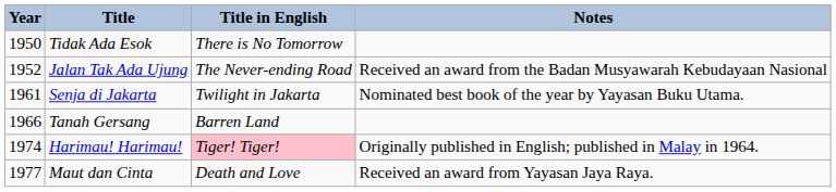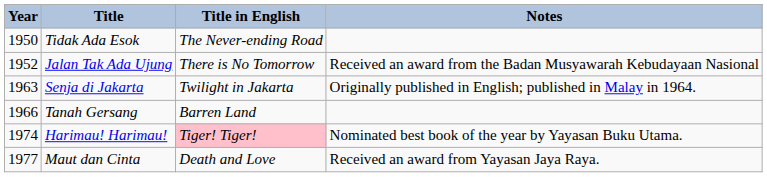Tidak Ada Esok | Title in English: There is No Tomorrow -> The Never-ending Road
Jalan Tak Ada Ujung | Title in English: The Never-ending Road -> There is No Tomorrow
Senja di Jakarta | Year: 1961 -> 1963
Senja di Jakarta | Notes: Nominated best book of the year by Yayasan Buku Utama. -> Originally published in English; published in Malay in 1964.
Harimau! Harimau! | Notes: Originally published in English; published in Malay in 1964. -> Nominated best book of the year by Yayasan Buku Utama.
